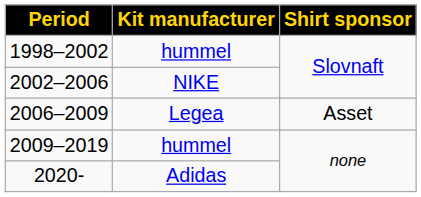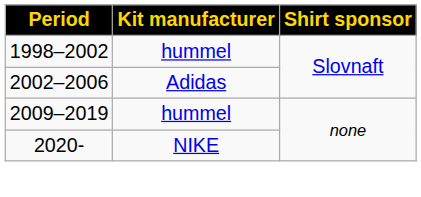2002–2006 | Kit manufacturer: NIKE -> Adidas
- row: 2006–2009 | Legea | Asset
2020- | Kit manufacturer: Adidas -> NIKE
